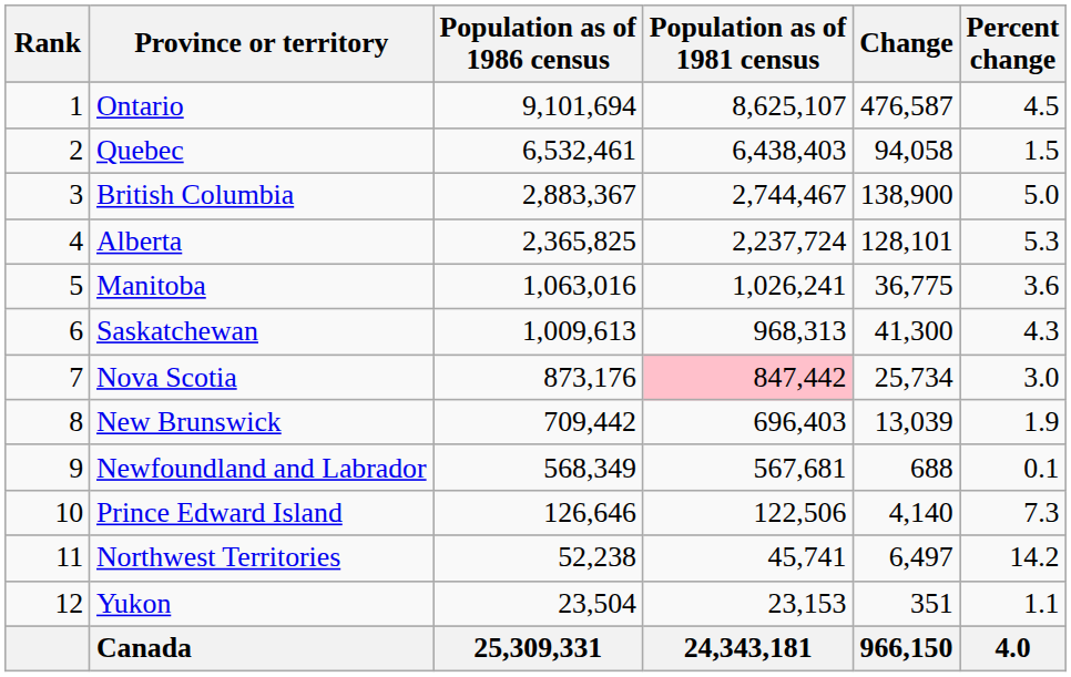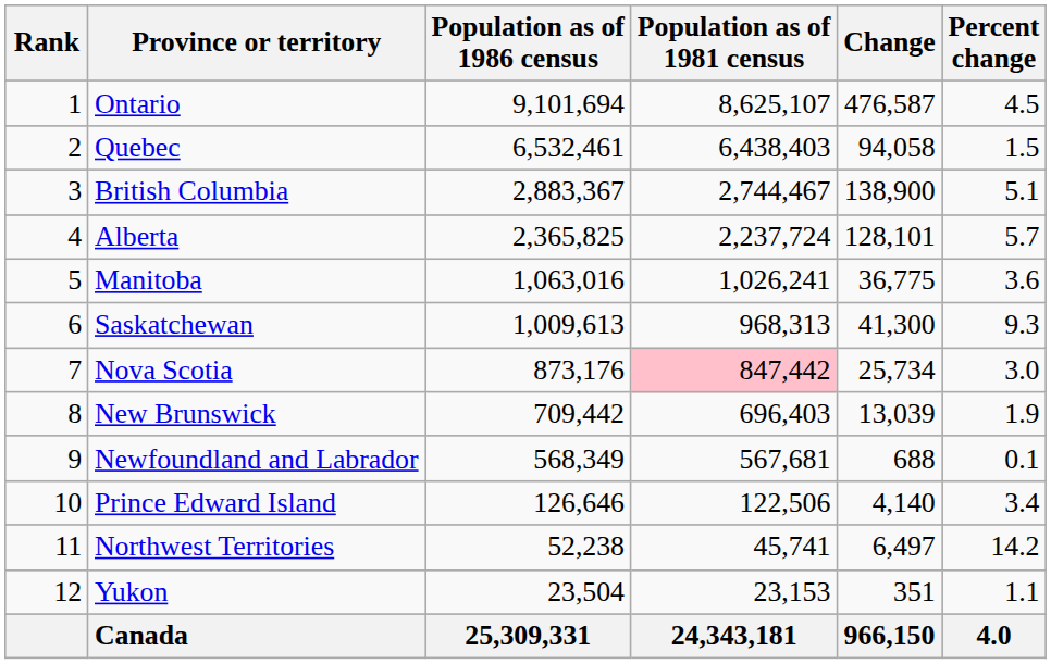British Columbia | Percent change: 5.0 -> 5.1
Alberta | Percent change: 5.3 -> 5.7
Saskatchewan | Percent change: 4.3 -> 9.3
Prince Edward Island | Percent change: 7.3 -> 3.4
